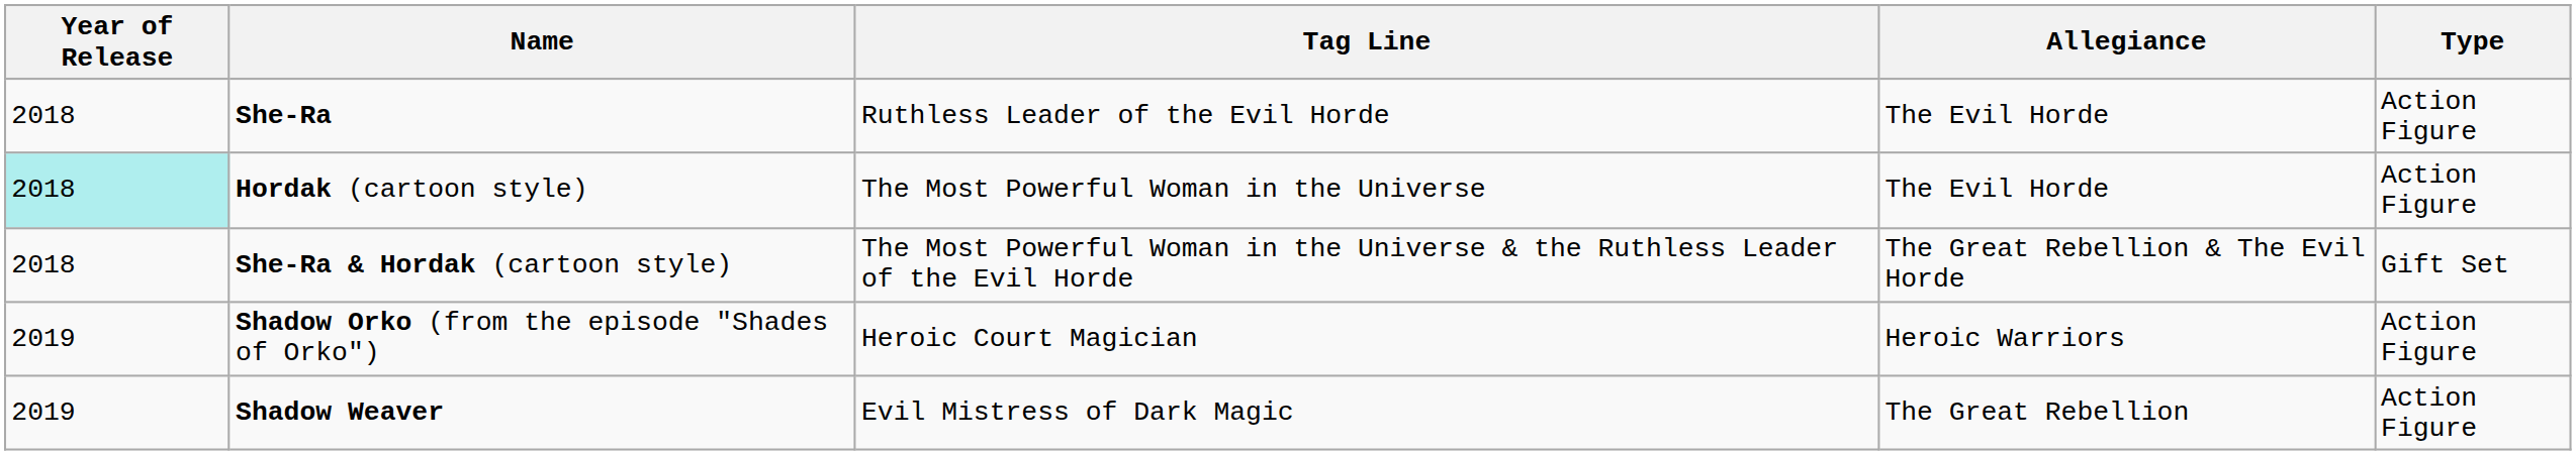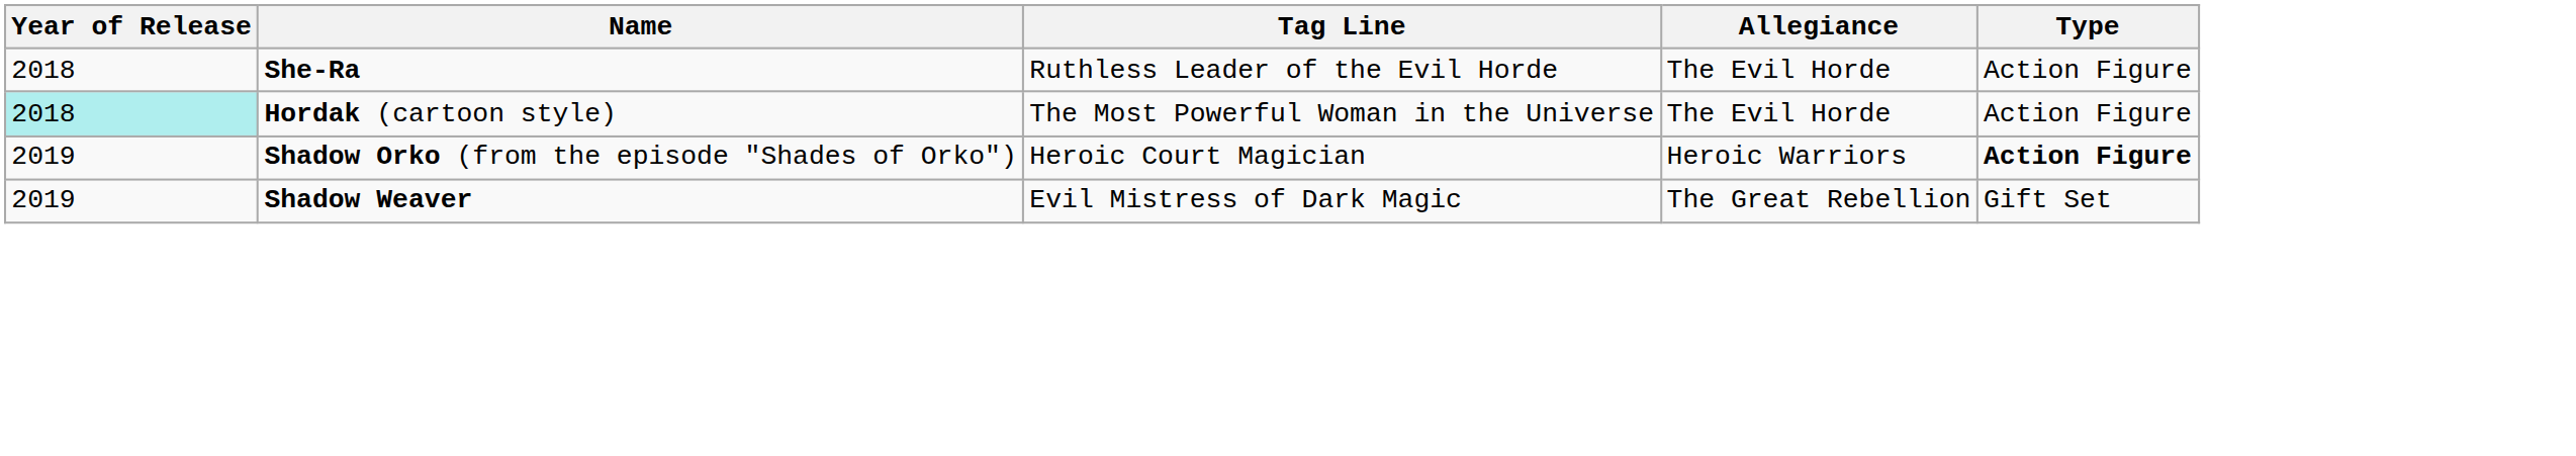- row: 2018 | She-Ra & Hordak (cartoon style) | The Most Powerful Woman in the Universe & the Ruthless Leader of the Evil Horde | The Great Rebellion & The Evil Horde | Gift Set
Shadow Orko (from the episode "Shades of Orko") | Type: normal -> bold
Shadow Weaver | Type: Action Figure -> Gift Set
